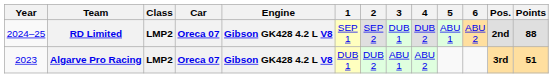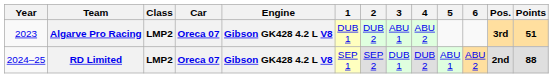rows swapped: Algarve Pro Racing <-> RD Limited
